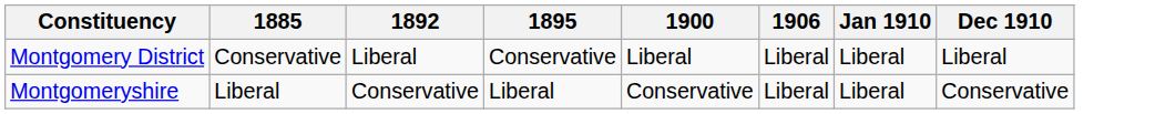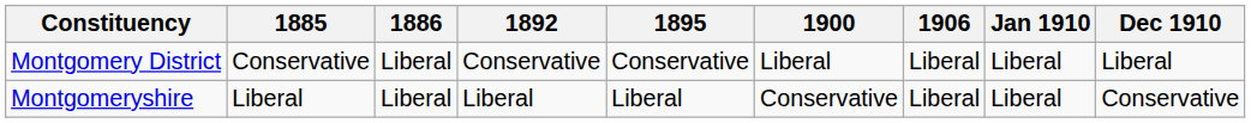+ column: 1886 | Liberal | Liberal
Montgomery District | 1892: Liberal -> Conservative
Montgomeryshire | 1892: Conservative -> Liberal
